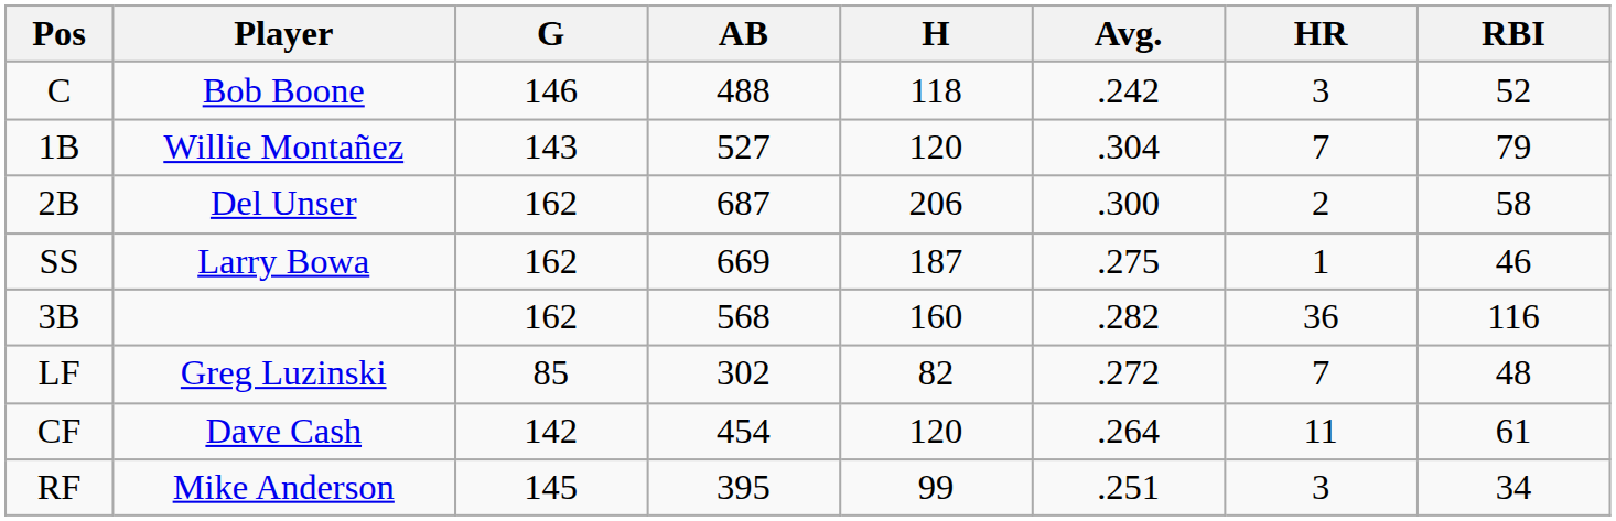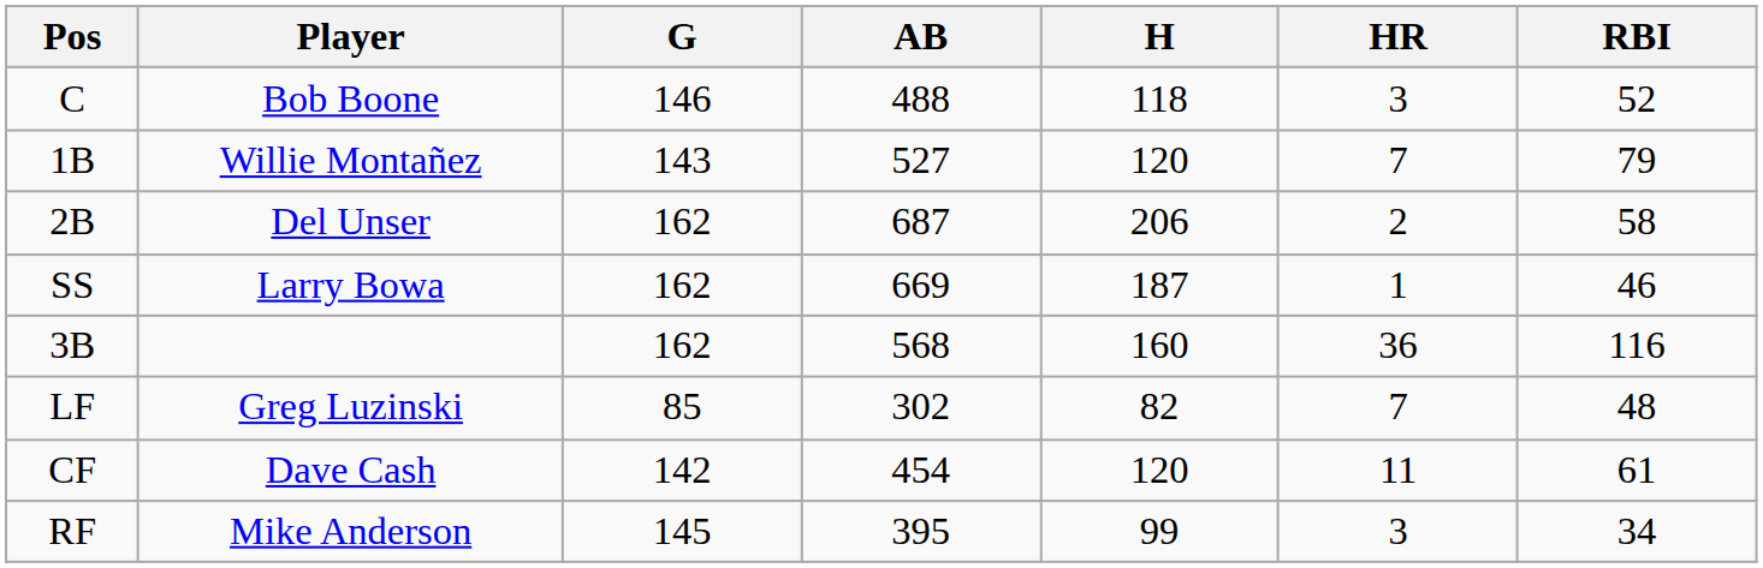- column: Avg. | .242 | .304 | .300 | .275 | .282 | .272 | .264 | .251
